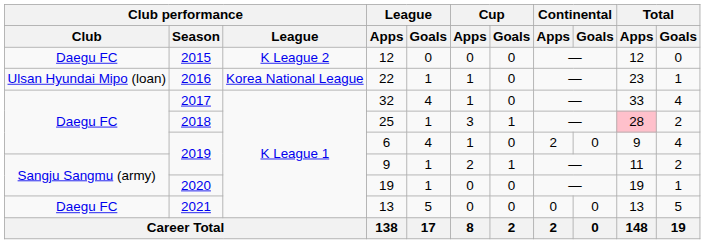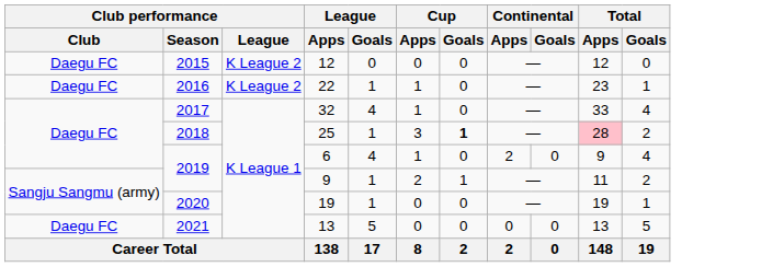22 | Club performance / Club: Ulsan Hyundai Mipo (loan) -> Daegu FC
22 | Club performance / League: Korea National League -> K League 2
25 | Cup / Goals: normal -> bold
